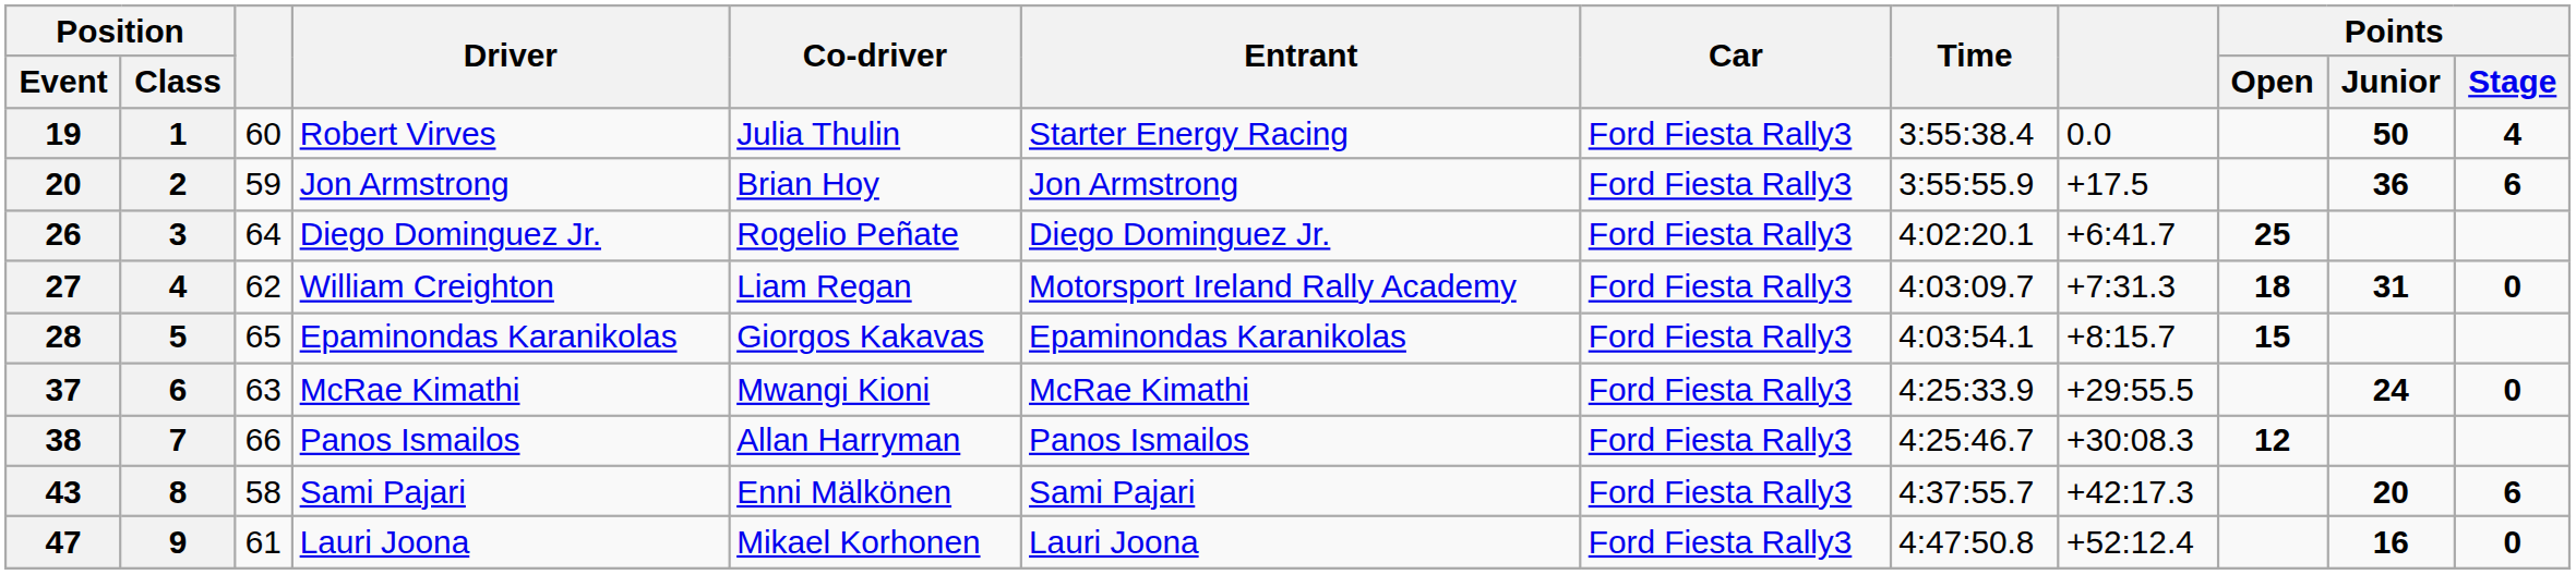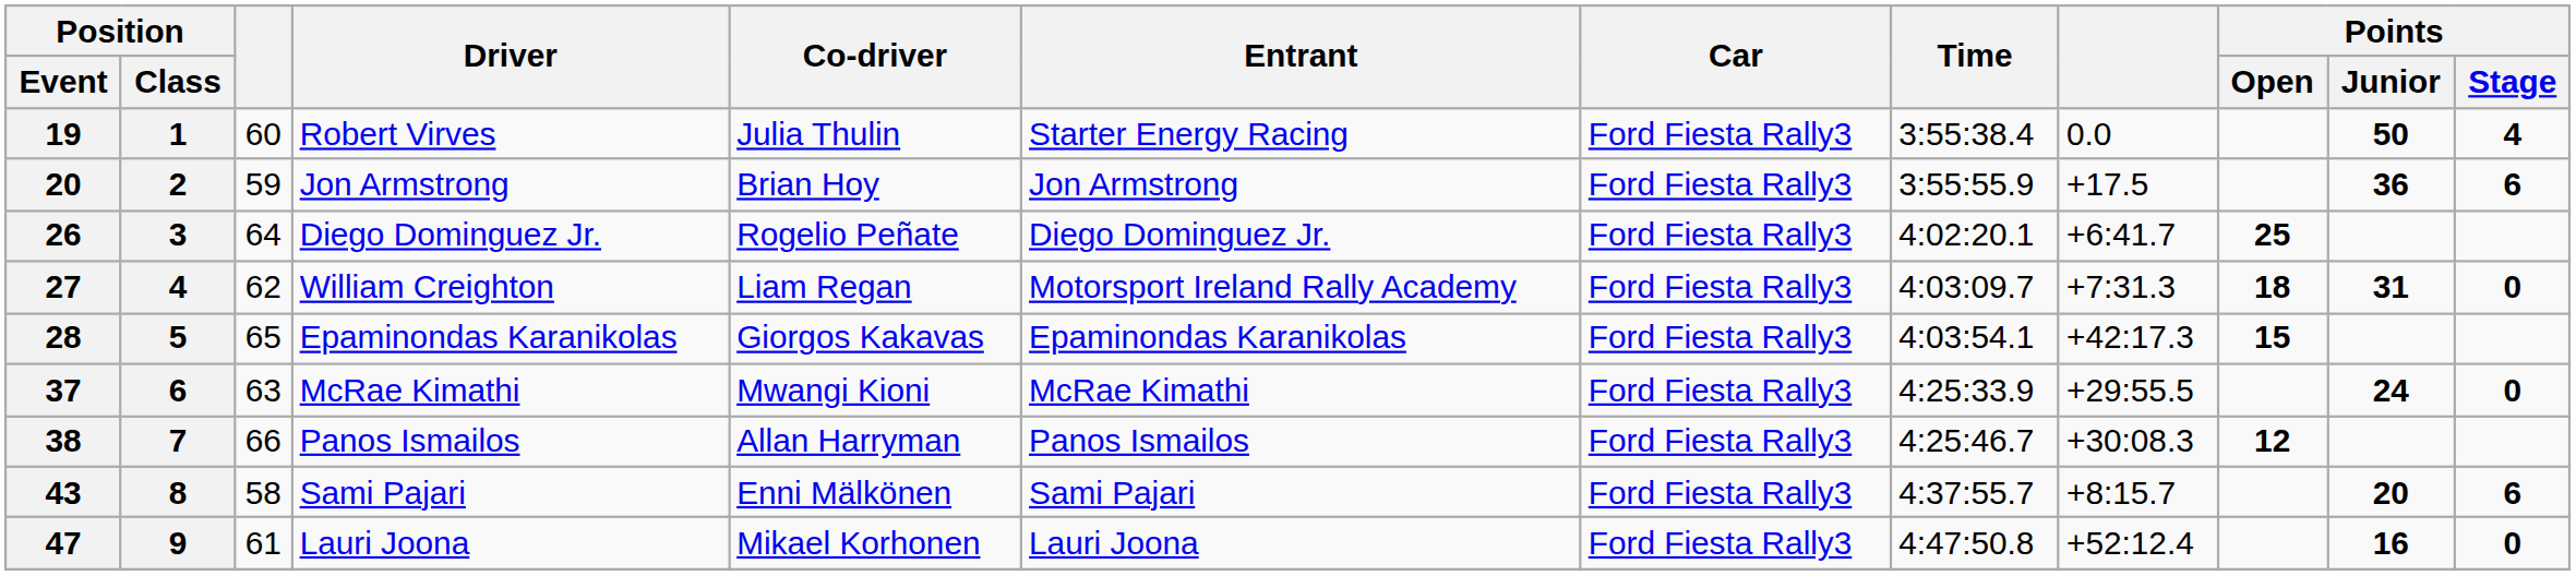28 | column 9: +8:15.7 -> +42:17.3
43 | column 9: +42:17.3 -> +8:15.7
